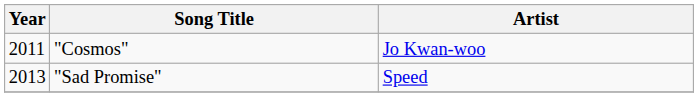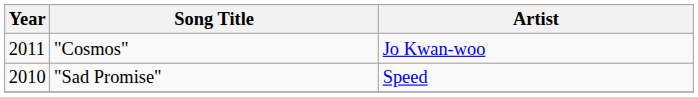"Sad Promise" | Year: 2013 -> 2010
